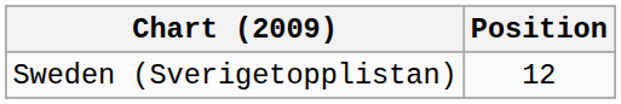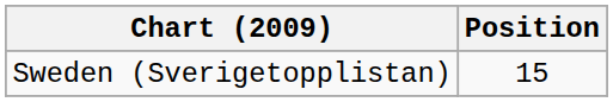Sweden (Sverigetopplistan) | Position: 12 -> 15
